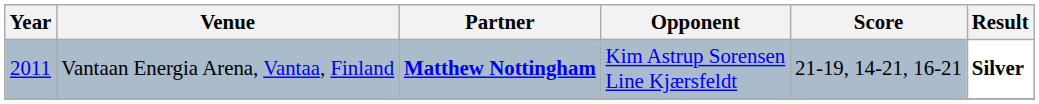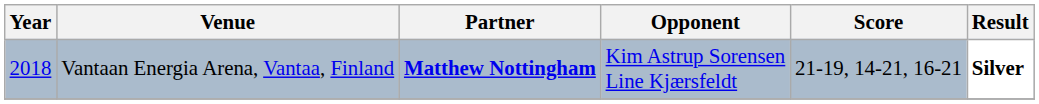Vantaan Energia Arena, Vantaa, Finland | Year: 2011 -> 2018
